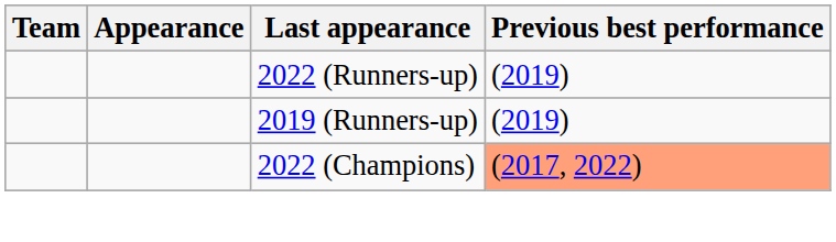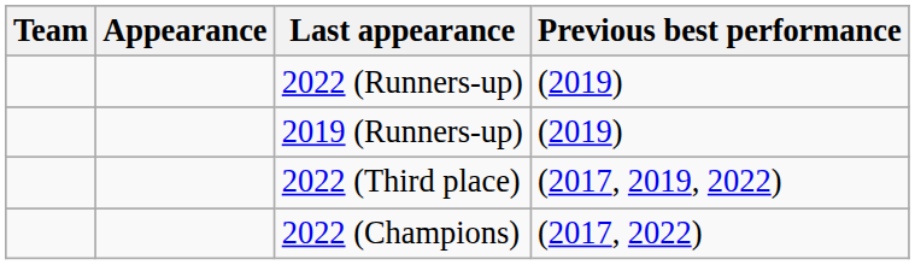+ row: 2022 (Third place) | (2017, 2019, 2022)
2022 (Champions) | Previous best performance: lightsalmon background -> no background
